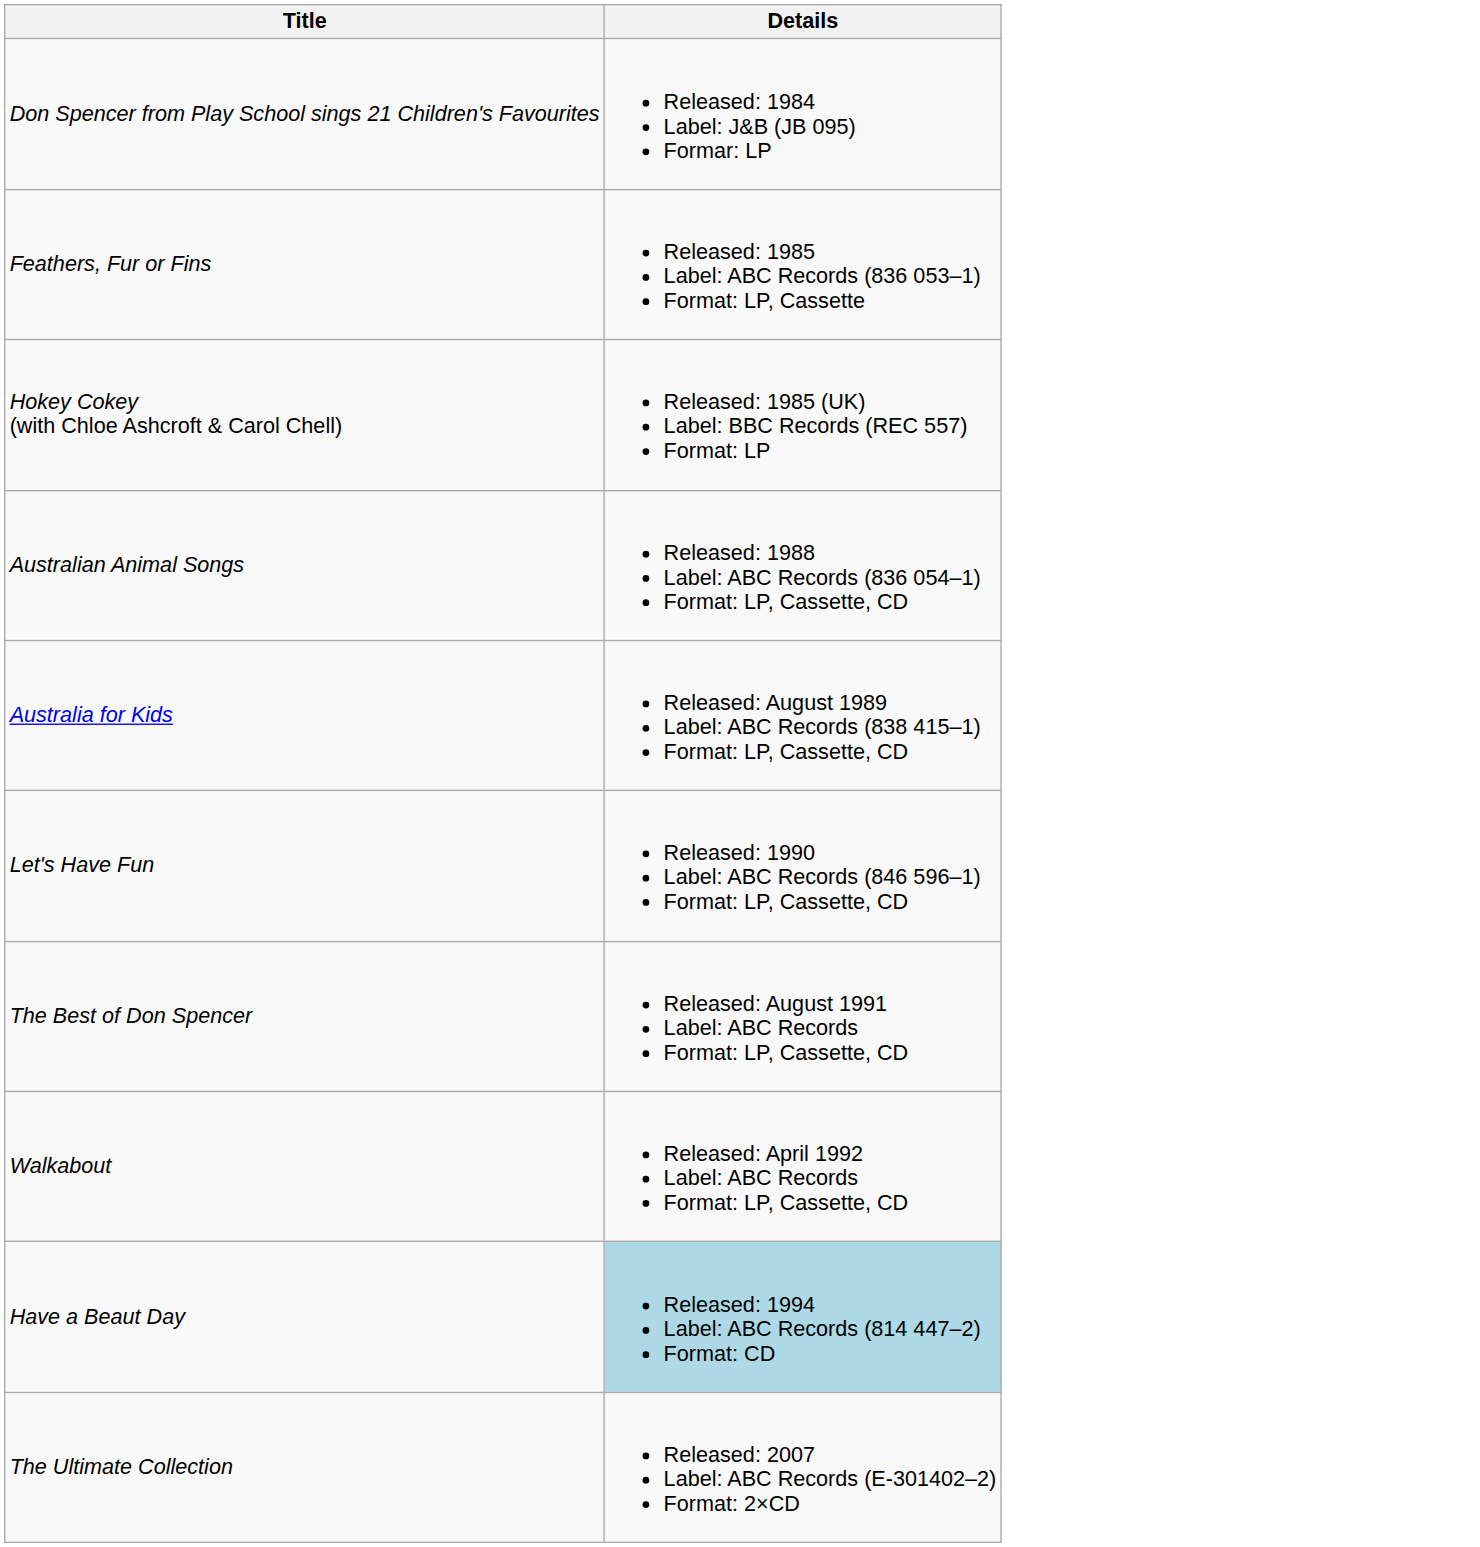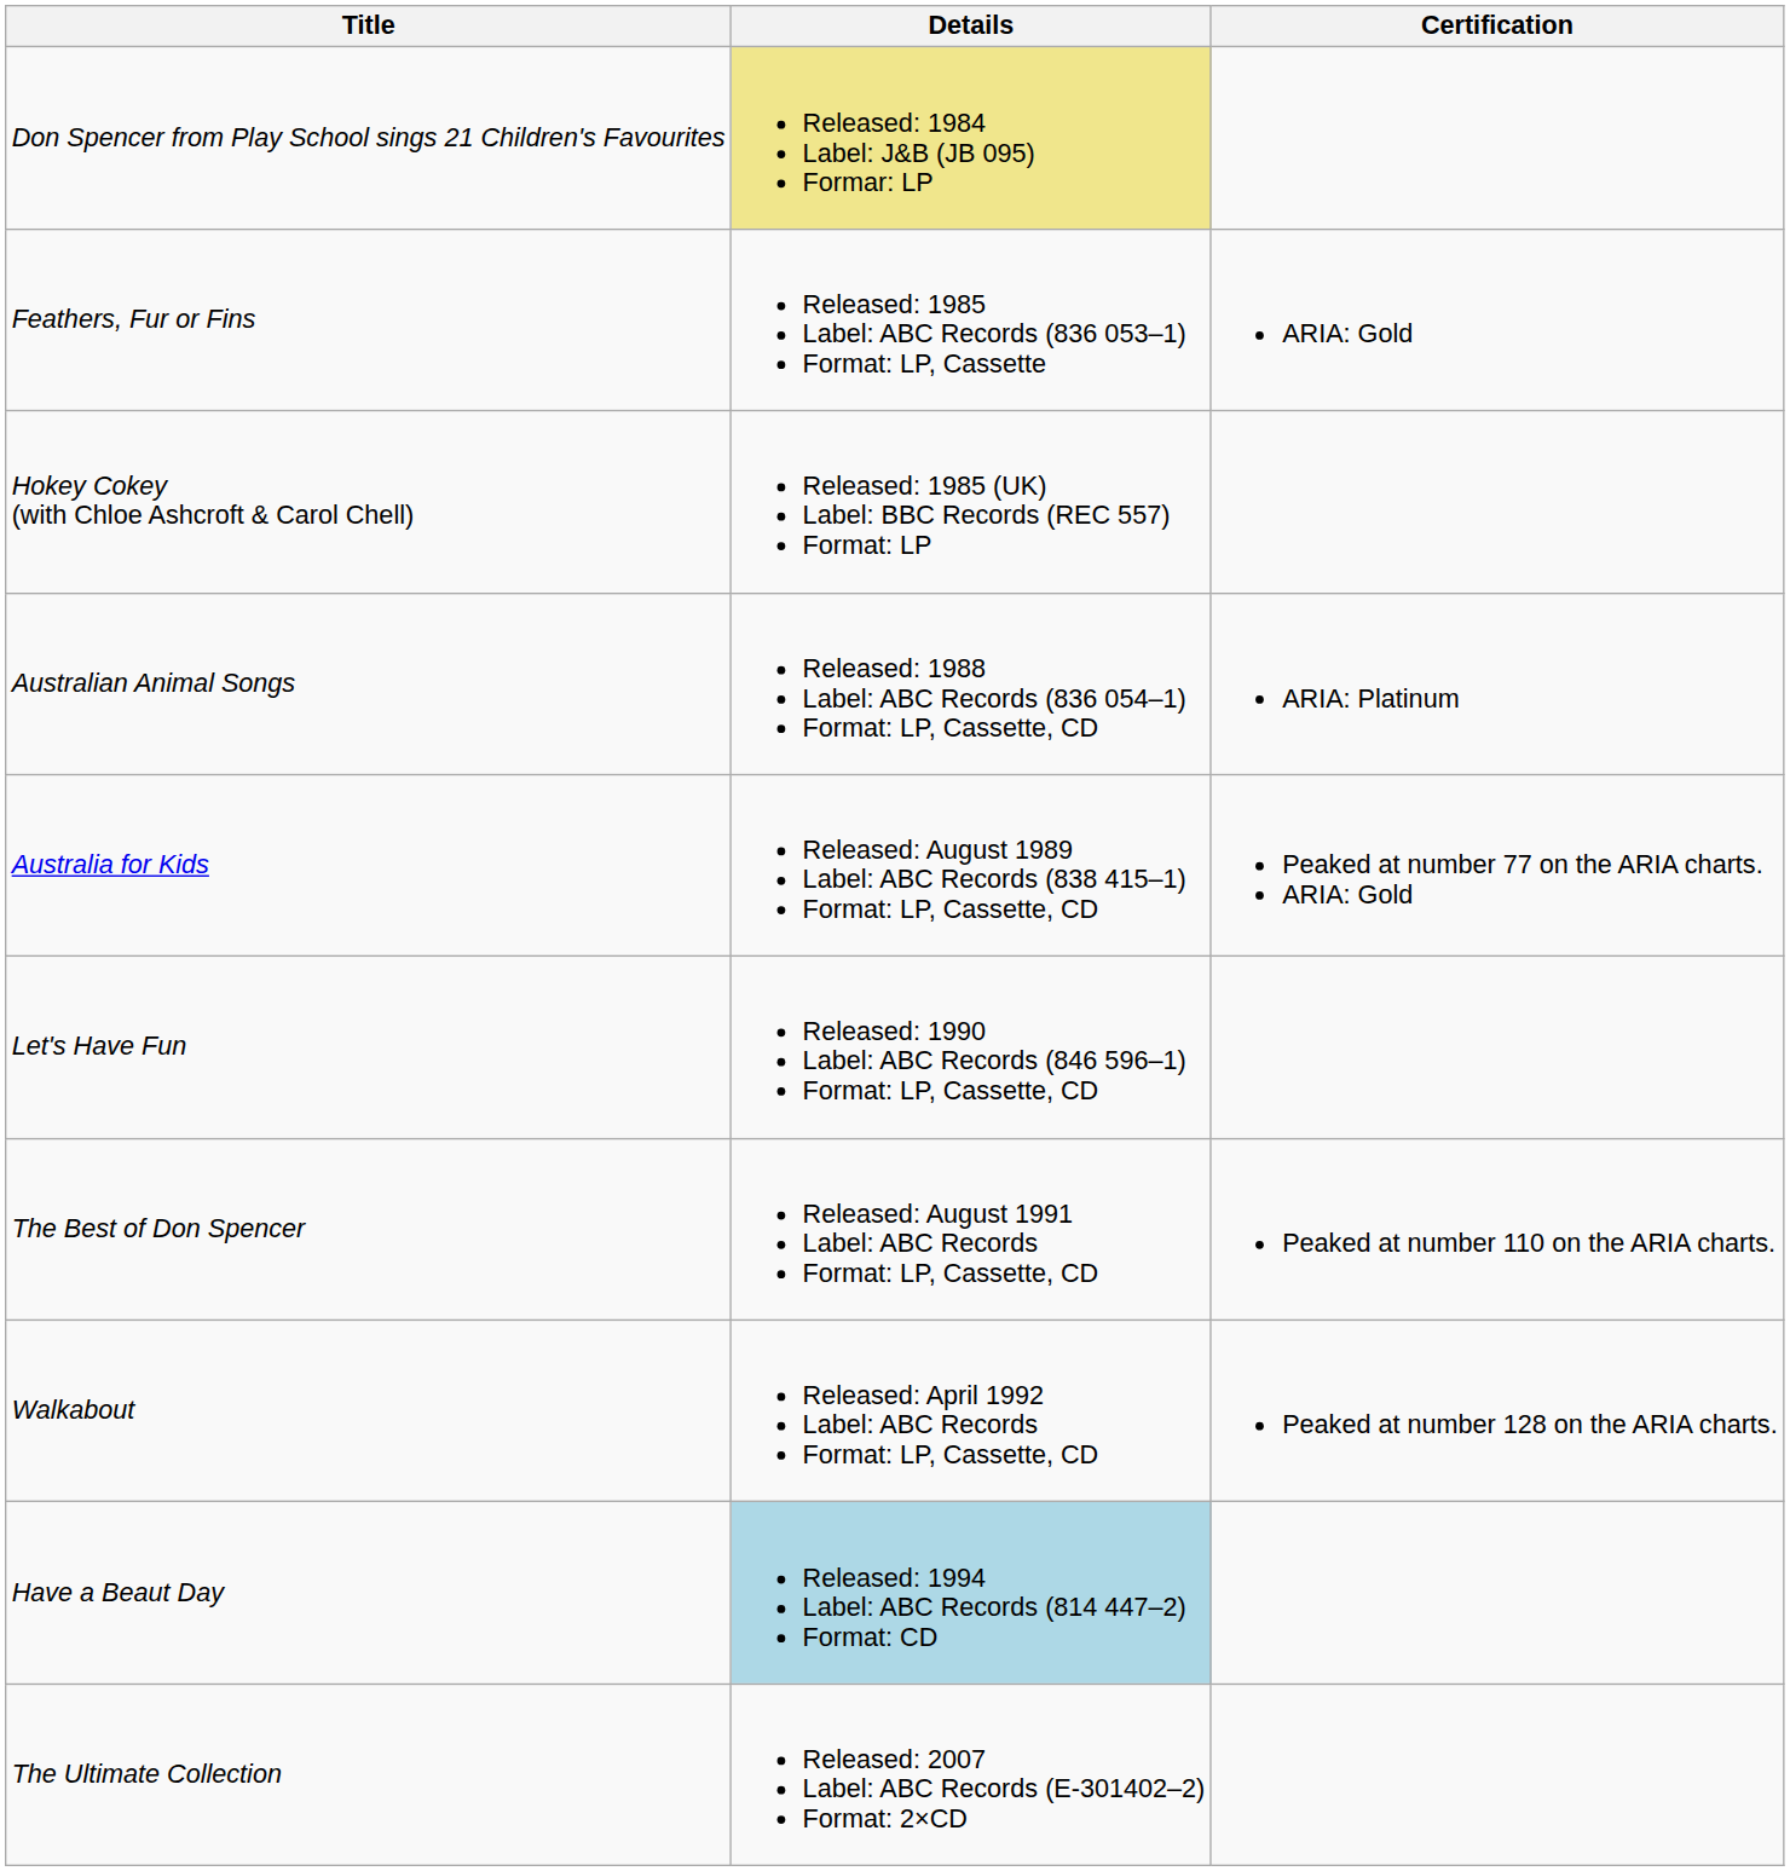+ column: Certification | ARIA: Gold | ARIA: Platinum | Peaked at number 77 on the ARIA charts. ARIA: Gold | Peaked at number 110 on the ARIA charts. | Peaked at number 128 on the ARIA charts.
Don Spencer from Play School sings 21 Children's Favourites | Details: no background -> khaki background
